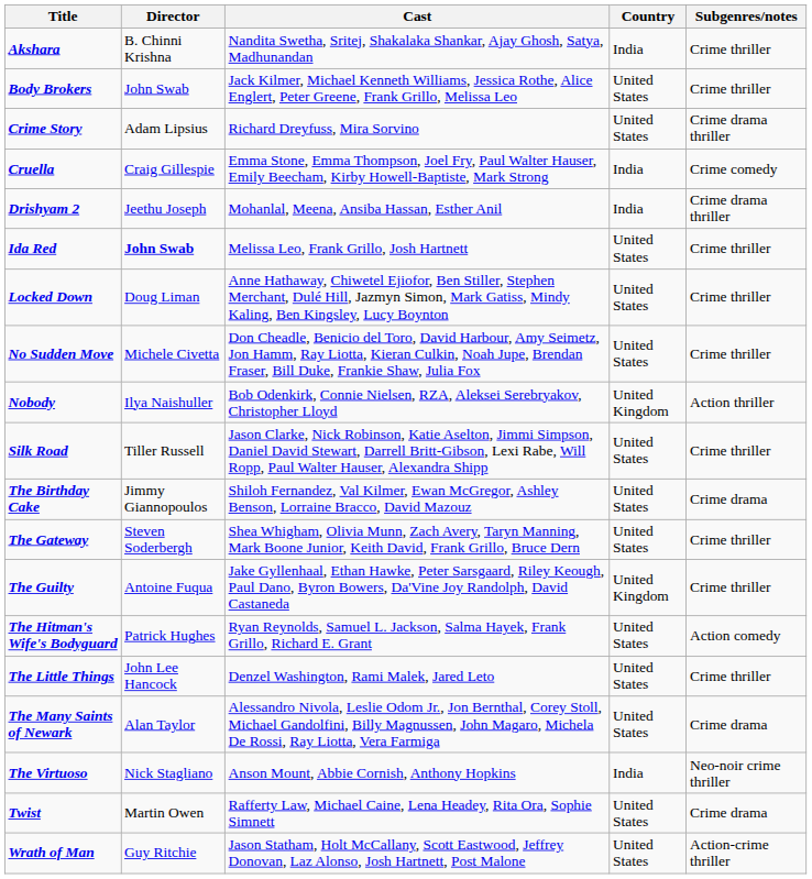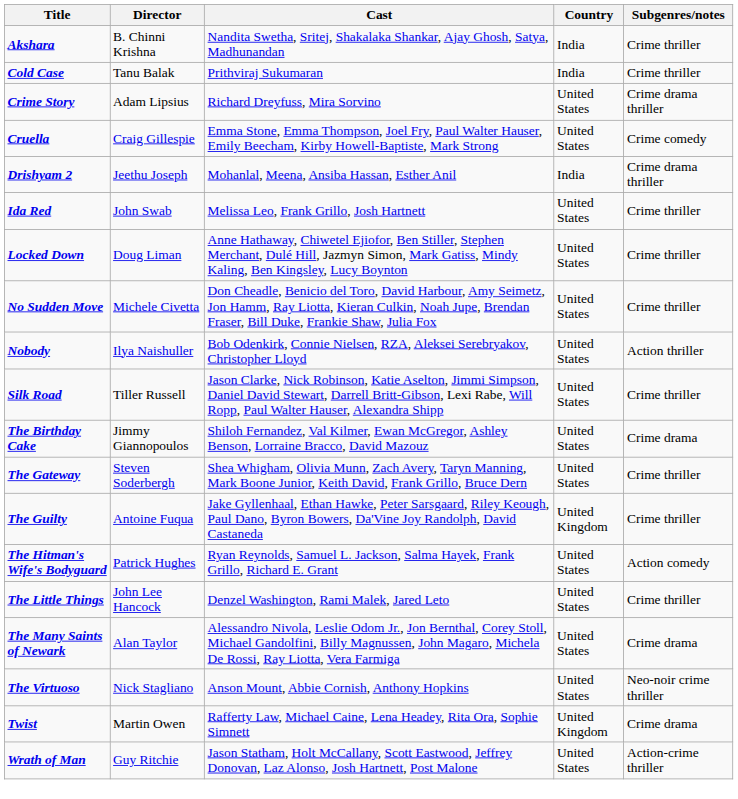- row: Body Brokers | John Swab | Jack Kilmer, Michael Kenneth Williams, Jessica Rothe, Alice Englert, Peter Greene, Frank Grillo, Melissa Leo | United States | Crime thriller
+ row: Cold Case | Tanu Balak | Prithviraj Sukumaran | India | Crime thriller
Cruella | Country: India -> United States
Ida Red | Director: bold -> normal
Nobody | Country: United Kingdom -> United States
The Virtuoso | Country: India -> United States
Twist | Country: United States -> United Kingdom
